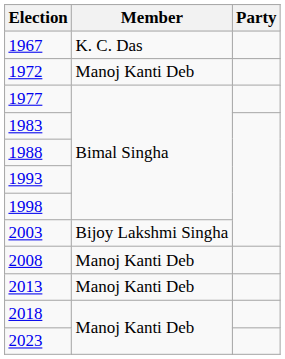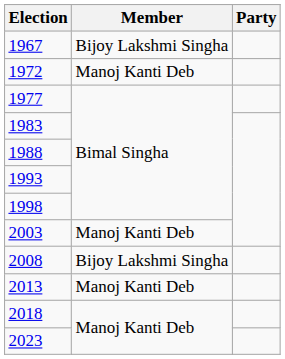1967 | Member: K. C. Das -> Bijoy Lakshmi Singha
2003 | Member: Bijoy Lakshmi Singha -> Manoj Kanti Deb
2008 | Member: Manoj Kanti Deb -> Bijoy Lakshmi Singha
